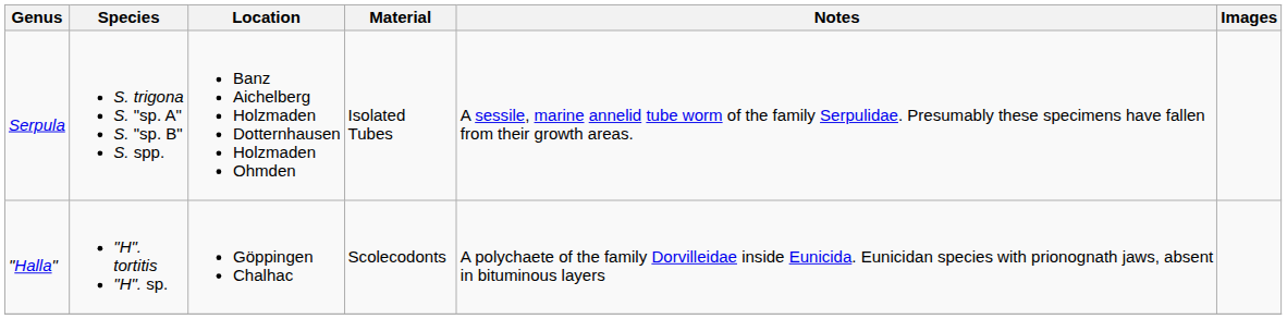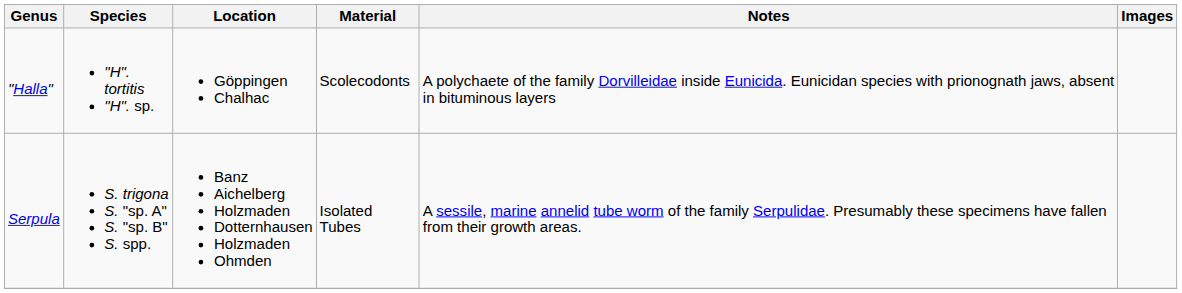rows swapped: Serpula <-> "Halla"
